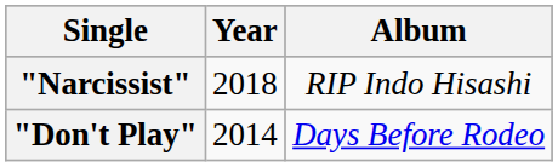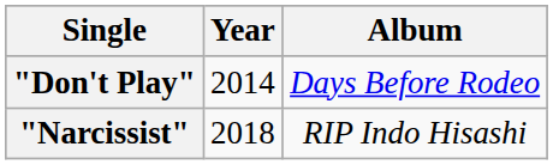rows swapped: "Don't Play" <-> "Narcissist"
